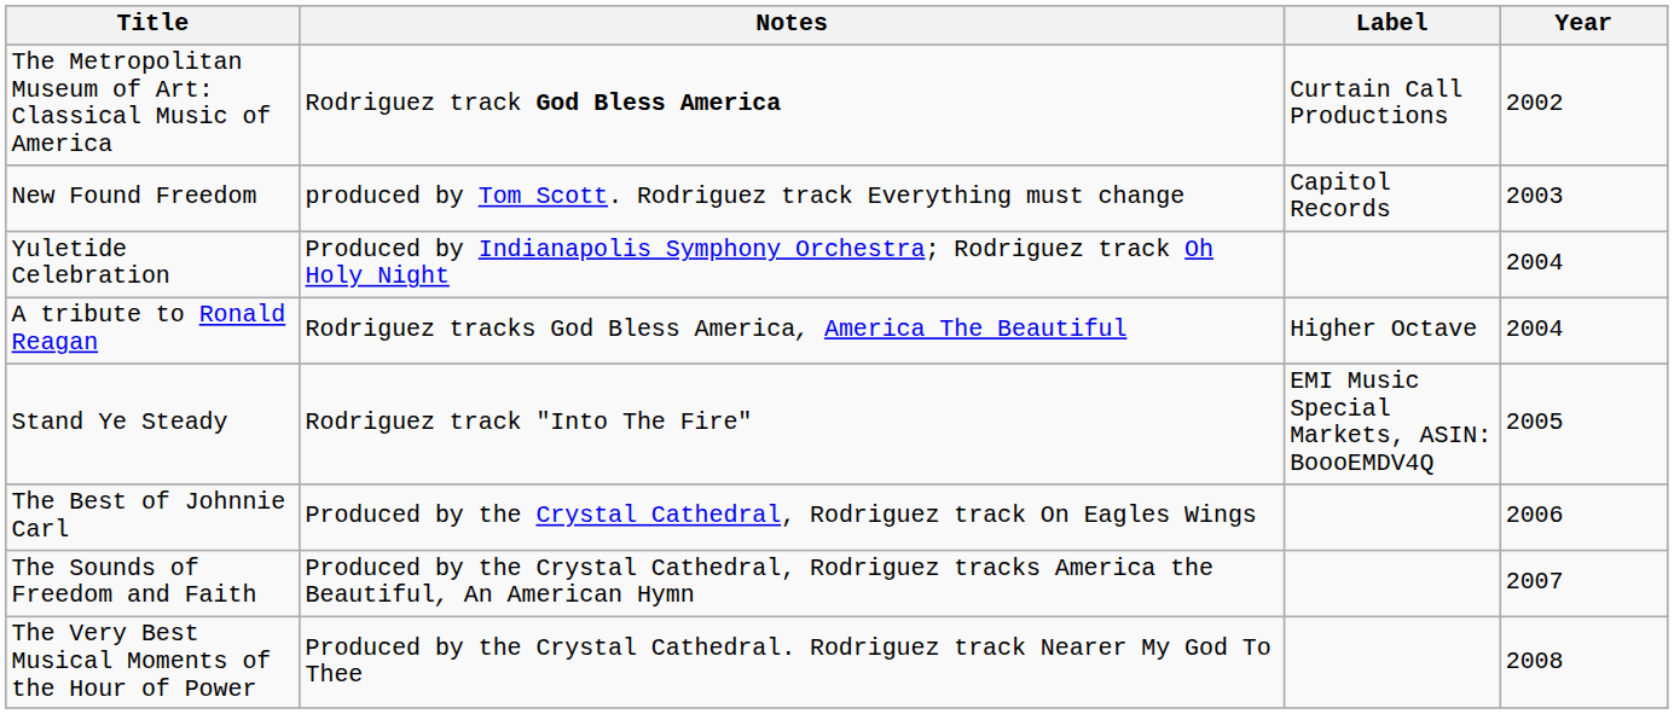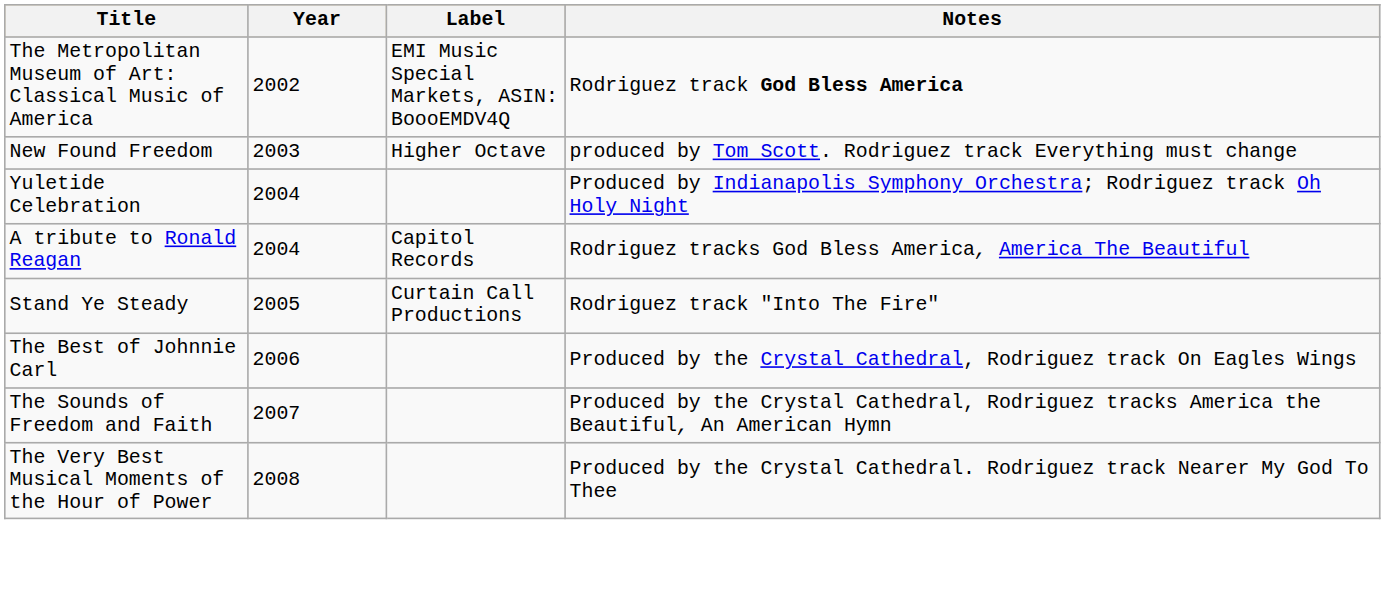columns swapped: Year <-> Notes
The Metropolitan Museum of Art: Classical Music of America | Label: Curtain Call Productions -> EMI Music Special Markets, ASIN: BoooEMDV4Q
New Found Freedom | Label: Capitol Records -> Higher Octave
A tribute to Ronald Reagan | Label: Higher Octave -> Capitol Records
Stand Ye Steady | Label: EMI Music Special Markets, ASIN: BoooEMDV4Q -> Curtain Call Productions
